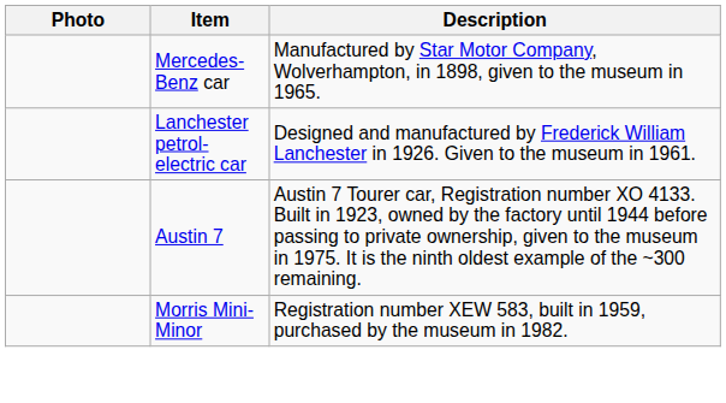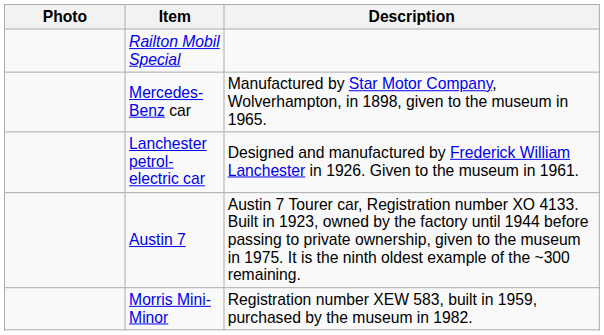+ row: Railton Mobil Special
